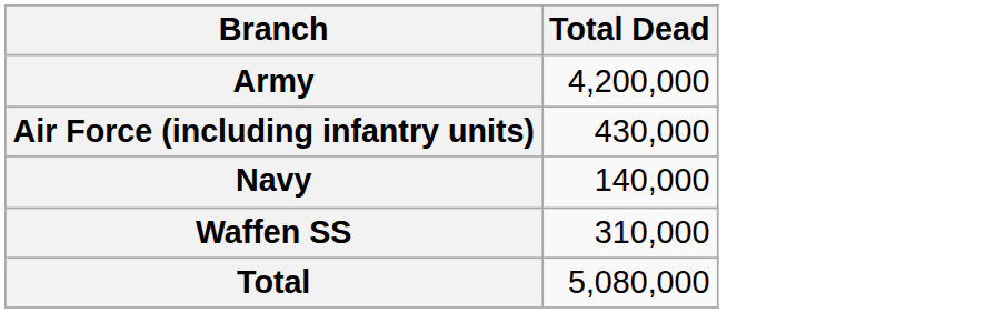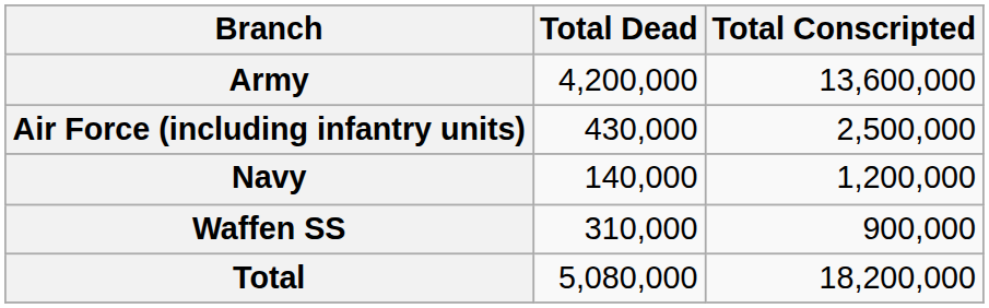+ column: Total Conscripted | 13,600,000 | 2,500,000 | 1,200,000 | 900,000 | 18,200,000
